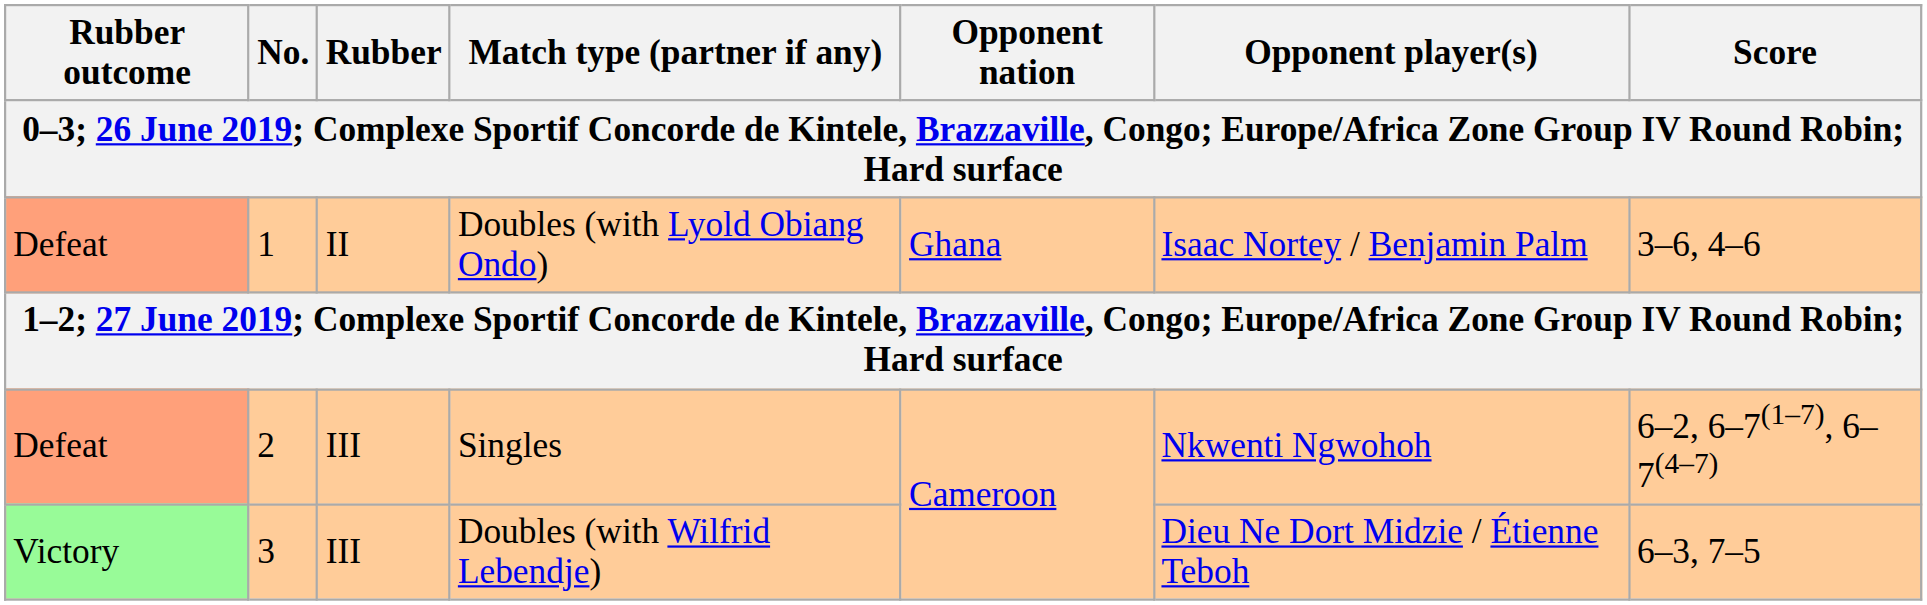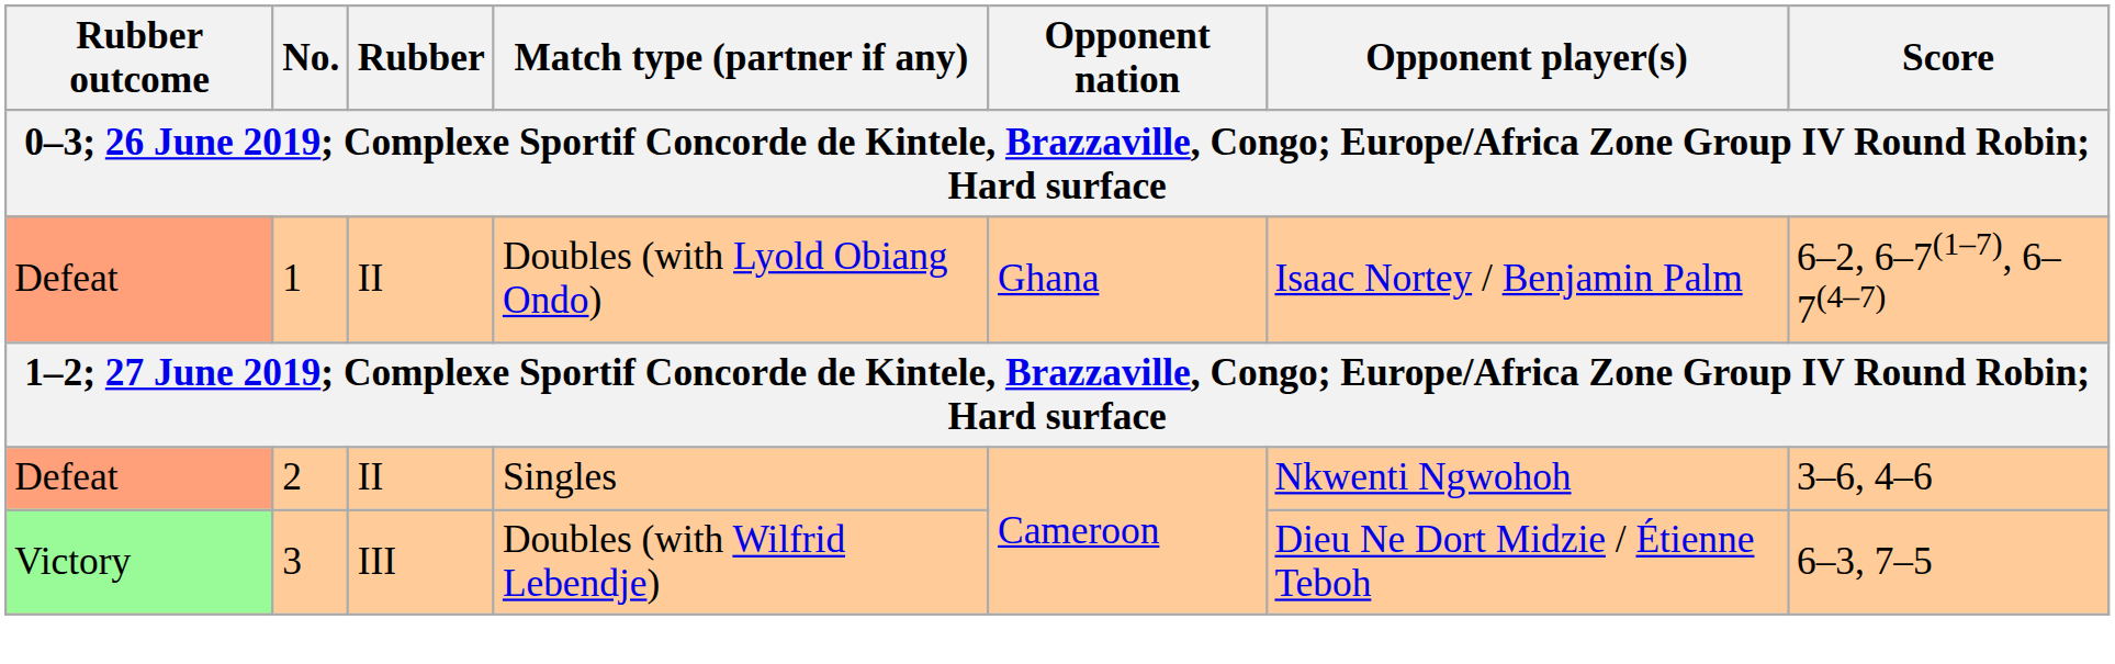Doubles (with Lyold Obiang Ondo) | Score: 3–6, 4–6 -> 6–2, 6–7(1–7), 6–7(4–7)
Singles | Rubber: III -> II
Singles | Score: 6–2, 6–7(1–7), 6–7(4–7) -> 3–6, 4–6
